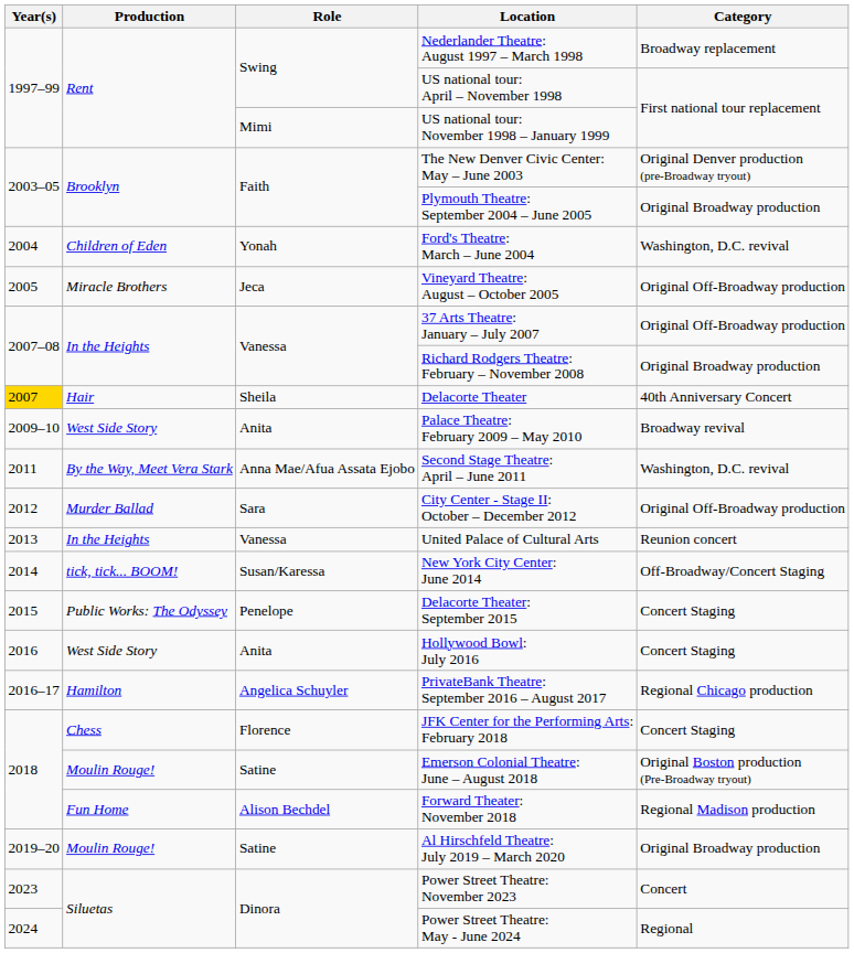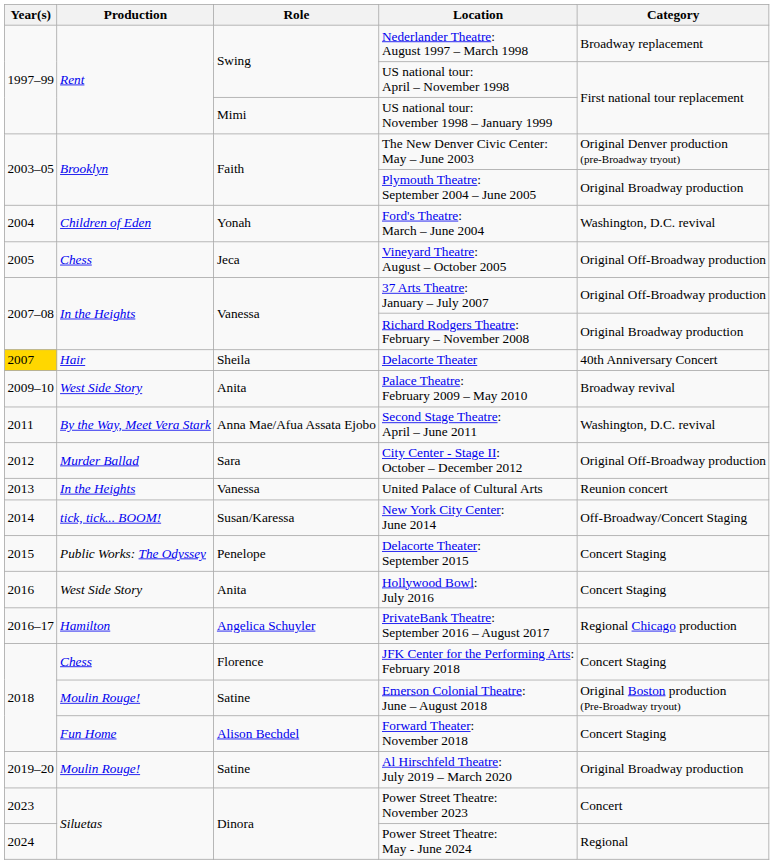Vineyard Theatre: August – October 2005 | Production: Miracle Brothers -> Chess
Forward Theater: November 2018 | Category: Regional Madison production -> Concert Staging
